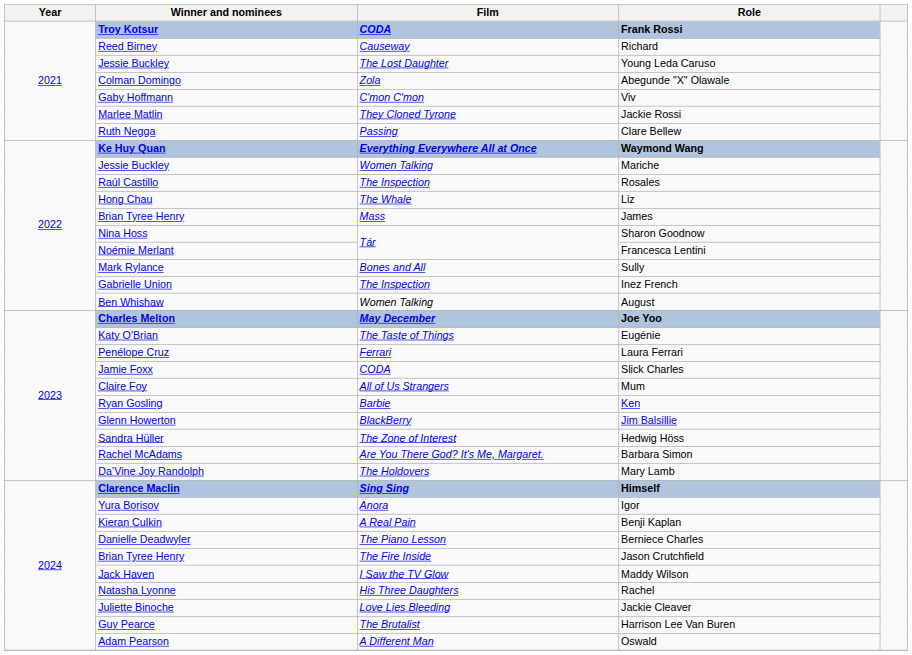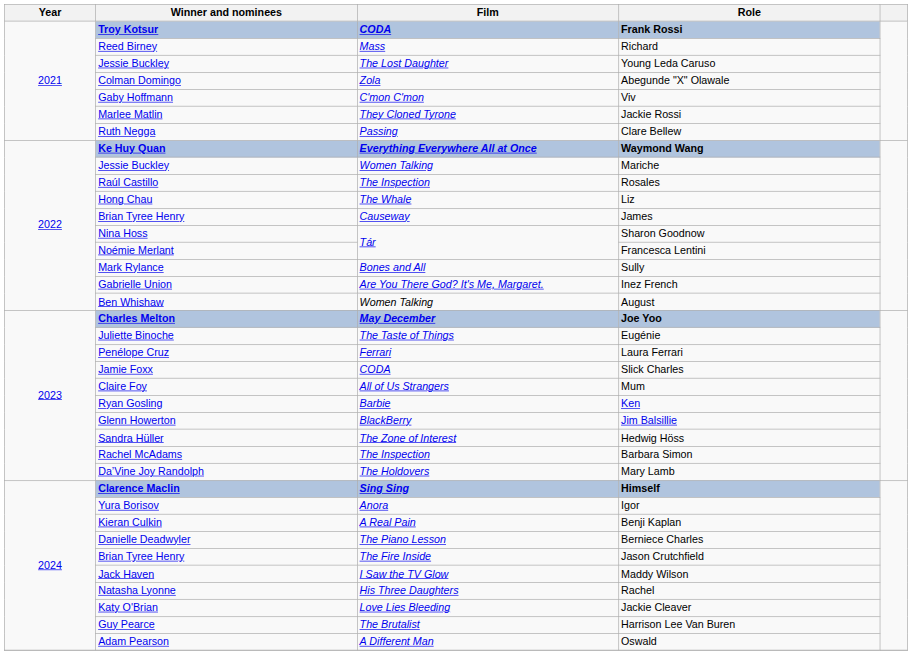Richard | Film: Causeway -> Mass
James | Film: Mass -> Causeway
Inez French | Film: The Inspection -> Are You There God? It's Me, Margaret.
Eugénie | Winner and nominees: Katy O'Brian -> Juliette Binoche
Barbara Simon | Film: Are You There God? It's Me, Margaret. -> The Inspection
Jackie Cleaver | Winner and nominees: Juliette Binoche -> Katy O'Brian
